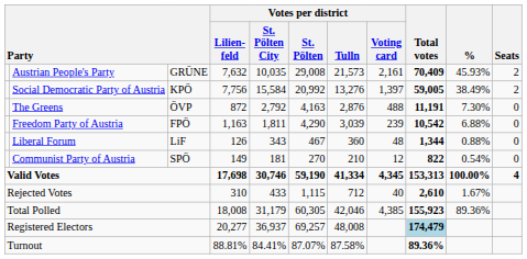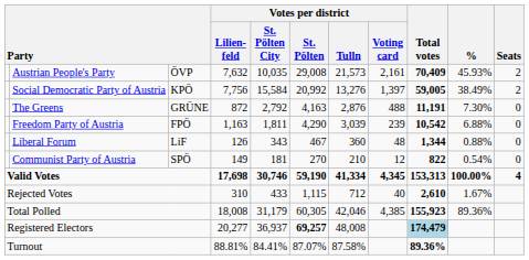Austrian People's Party | column 3: GRÜNE -> ÖVP
The Greens | column 3: ÖVP -> GRÜNE
Registered Electors | Votes per district / St. Pölten: normal -> bold
